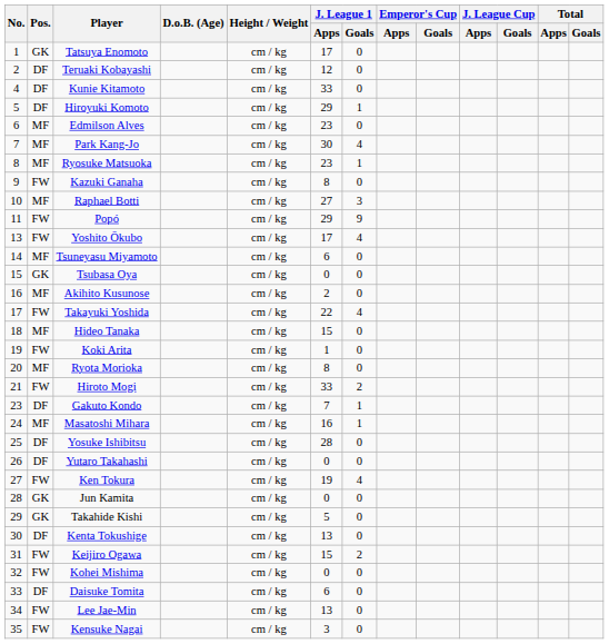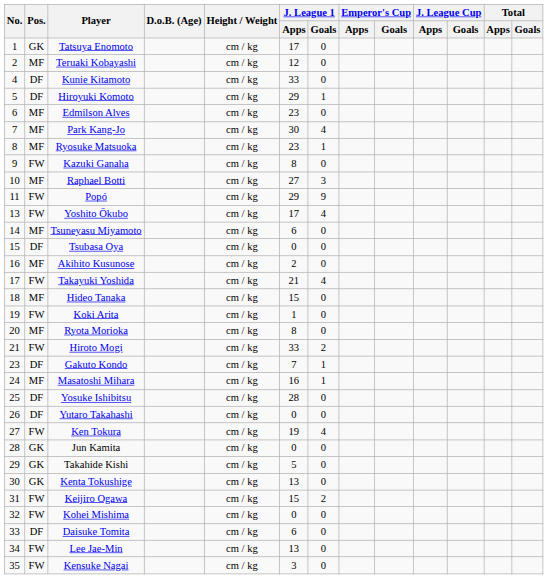Teruaki Kobayashi | Pos.: DF -> MF
Tsubasa Oya | Pos.: GK -> DF
Takayuki Yoshida | J. League 1 / Apps: 22 -> 21
Kenta Tokushige | Pos.: DF -> GK
